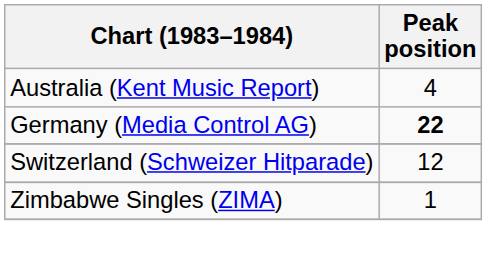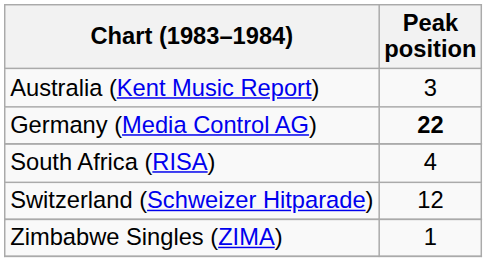Australia (Kent Music Report) | Peak position: 4 -> 3
+ row: South Africa (RISA) | 4
